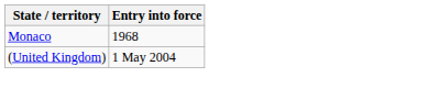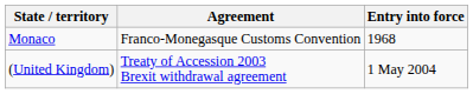+ column: Agreement | Franco-Monegasque Customs Convention | Treaty of Accession 2003 Brexit withdrawal agreement
